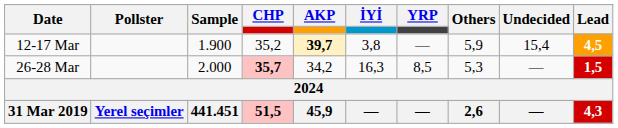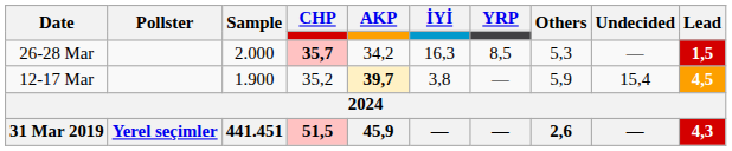rows swapped: 26-28 Mar <-> 12-17 Mar
